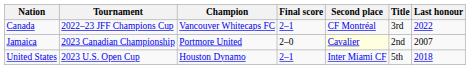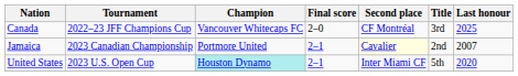Canada | Final score: 2–1 -> 2–0
Canada | Last honour: 2022 -> 2025
Jamaica | Final score: 2–0 -> 2–1
United States | Champion: no background -> paleturquoise background
United States | Last honour: 2018 -> 2020
